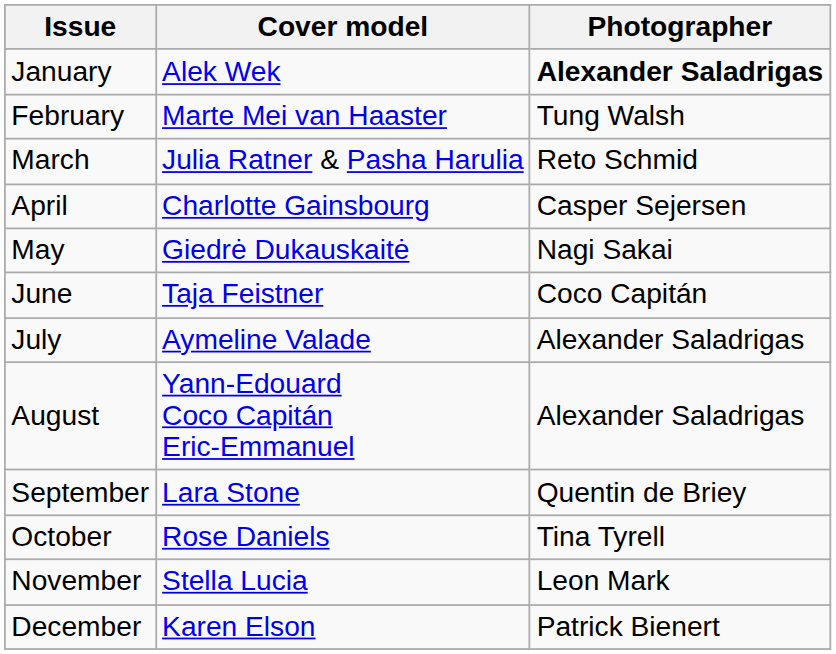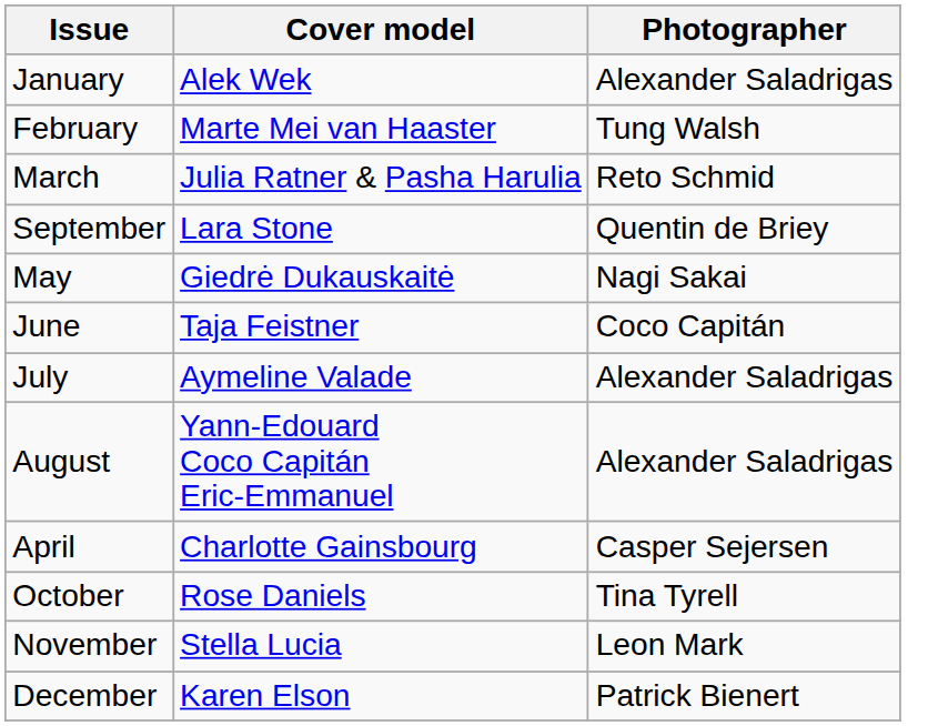January | Photographer: bold -> normal
rows swapped: April <-> September
